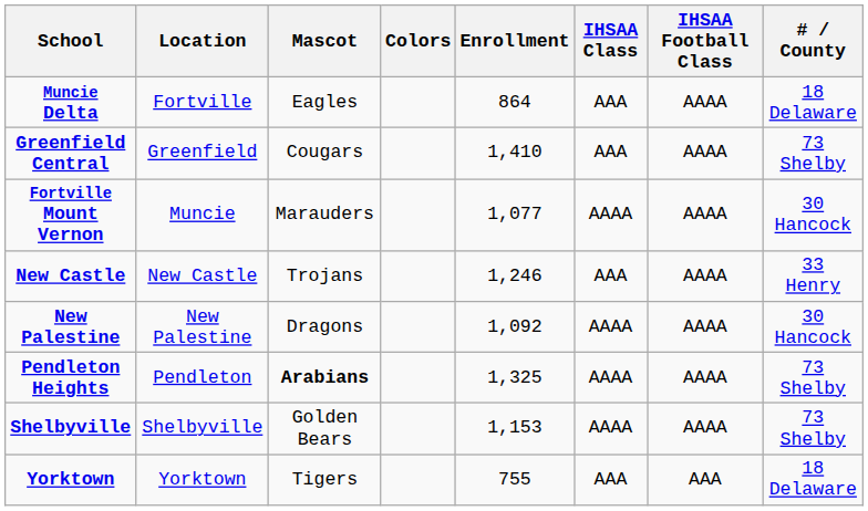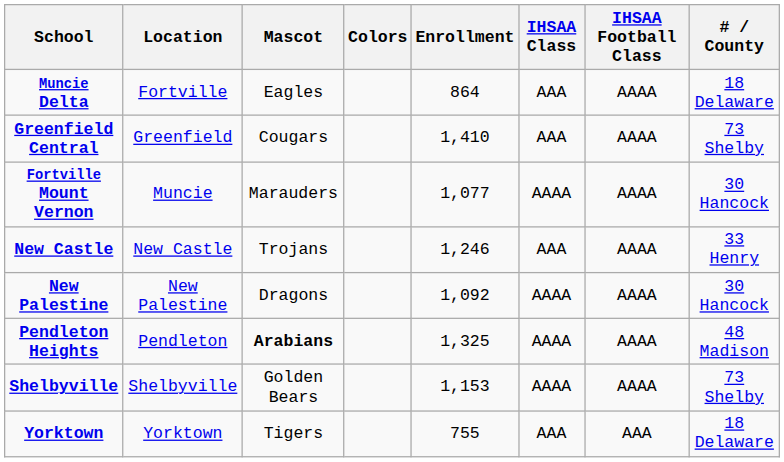Pendleton Heights | # / County: 73 Shelby -> 48 Madison
